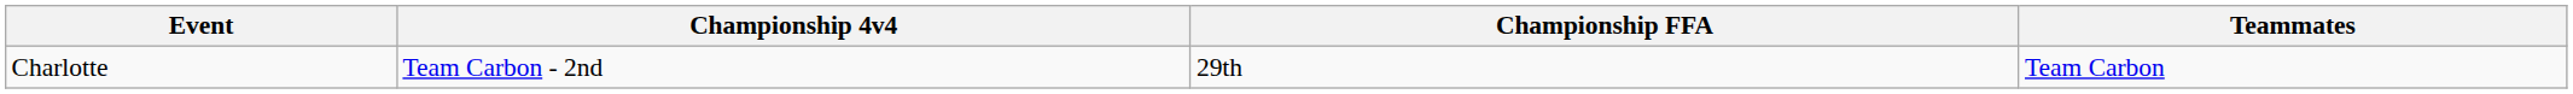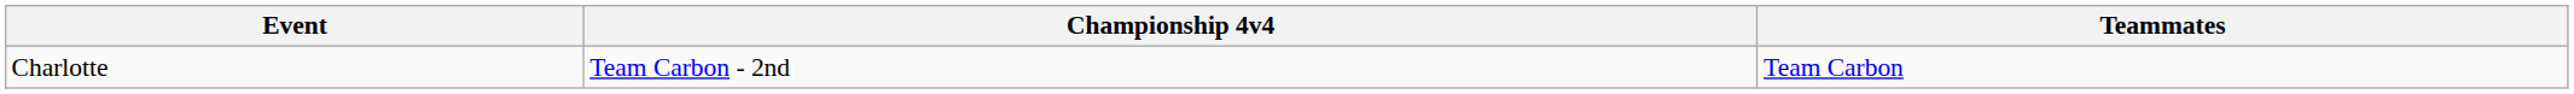- column: Championship FFA | 29th
